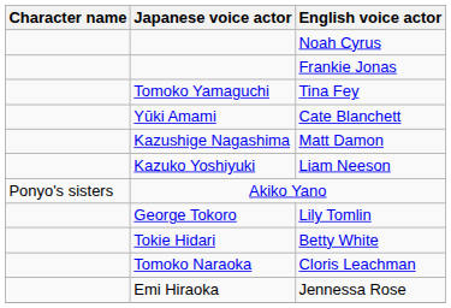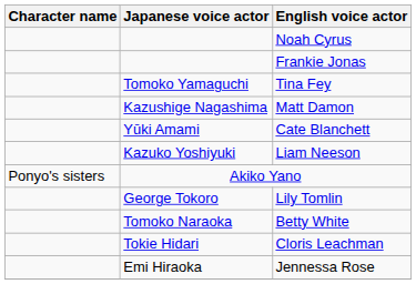rows swapped: Matt Damon <-> Cate Blanchett
Betty White | Japanese voice actor: Tokie Hidari -> Tomoko Naraoka
Cloris Leachman | Japanese voice actor: Tomoko Naraoka -> Tokie Hidari
